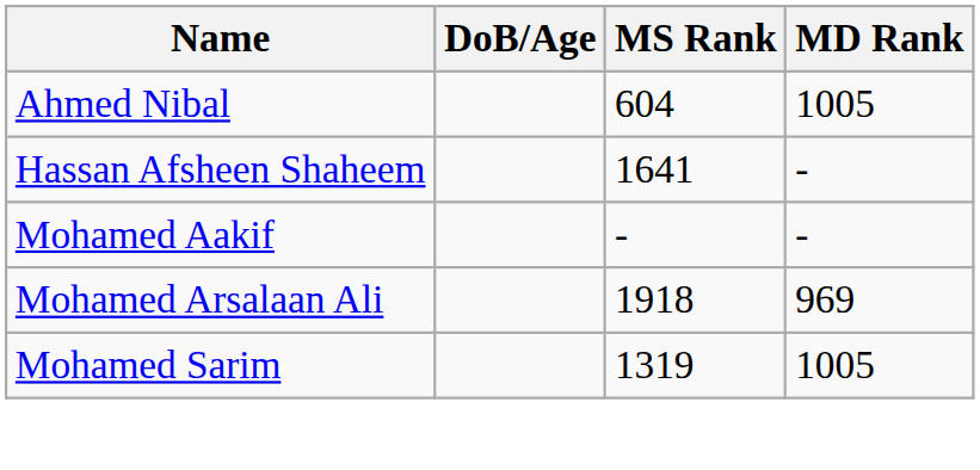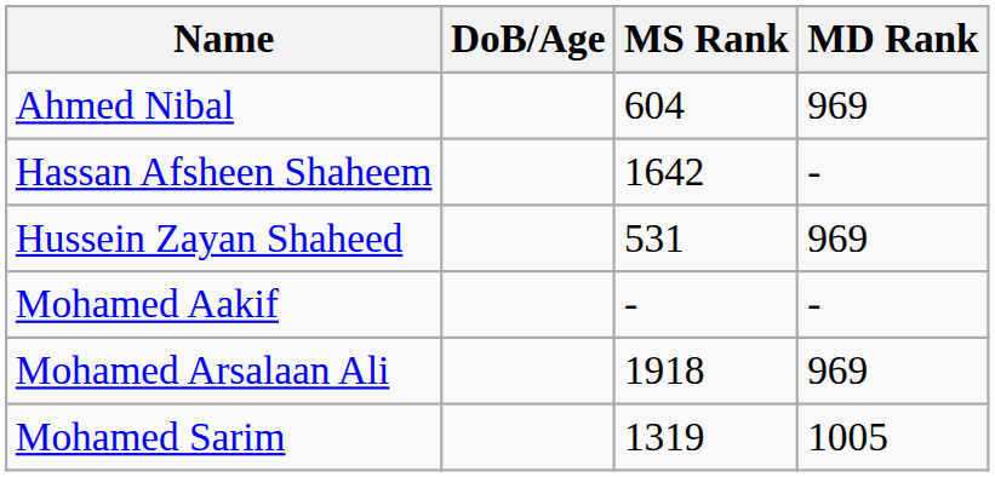Ahmed Nibal | MD Rank: 1005 -> 969
Hassan Afsheen Shaheem | MS Rank: 1641 -> 1642
+ row: Hussein Zayan Shaheed | 531 | 969
